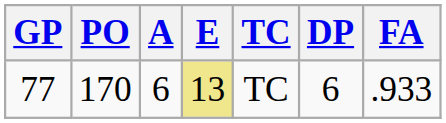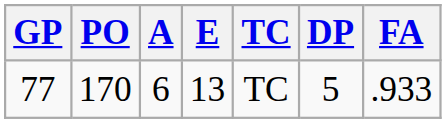77 | E: khaki background -> no background
77 | DP: 6 -> 5
